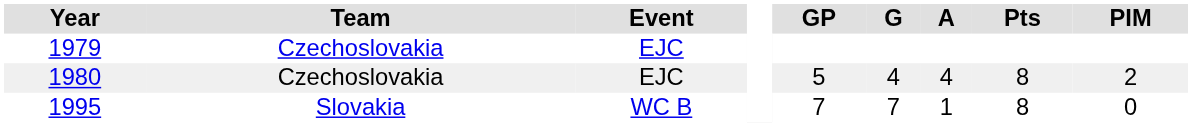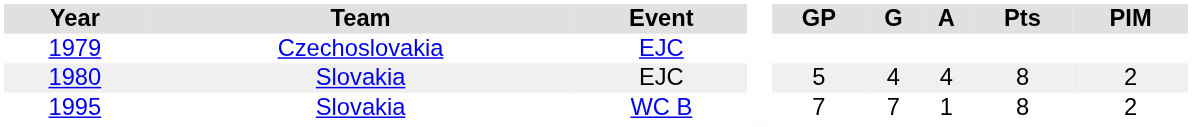1980 | Team: Czechoslovakia -> Slovakia
1995 | PIM: 0 -> 2
